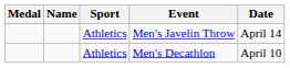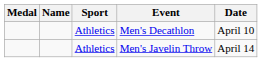rows swapped: Men's Decathlon <-> Men's Javelin Throw
